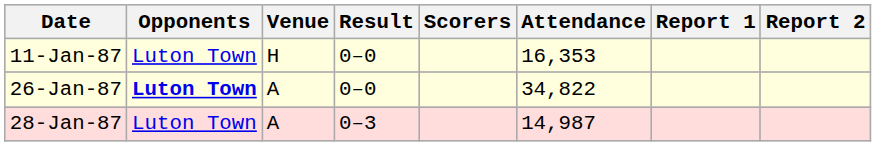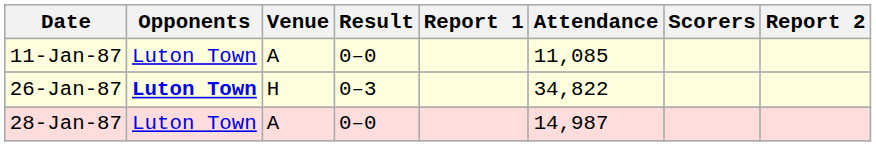columns swapped: Scorers <-> Report 1
11-Jan-87 | Venue: H -> A
11-Jan-87 | Attendance: 16,353 -> 11,085
26-Jan-87 | Venue: A -> H
26-Jan-87 | Result: 0–0 -> 0–3
28-Jan-87 | Result: 0–3 -> 0–0
